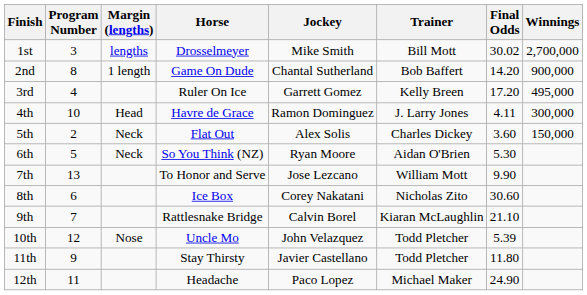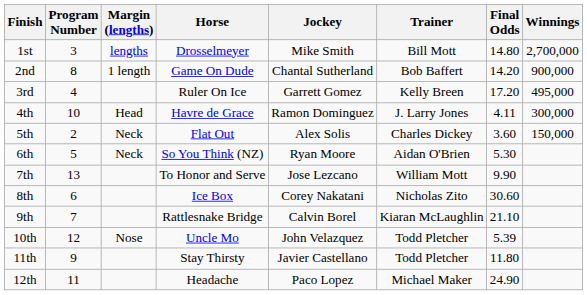1st | Final Odds: 30.02 -> 14.80
